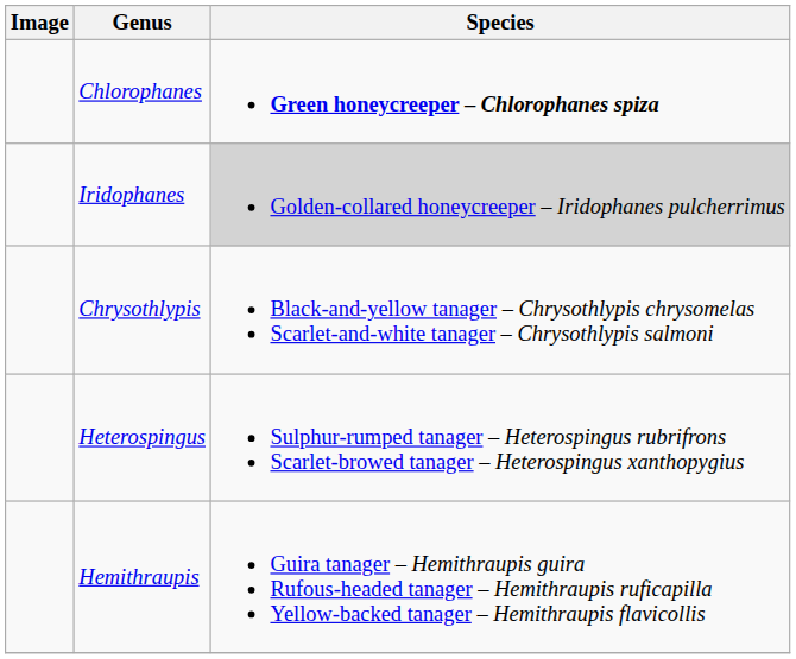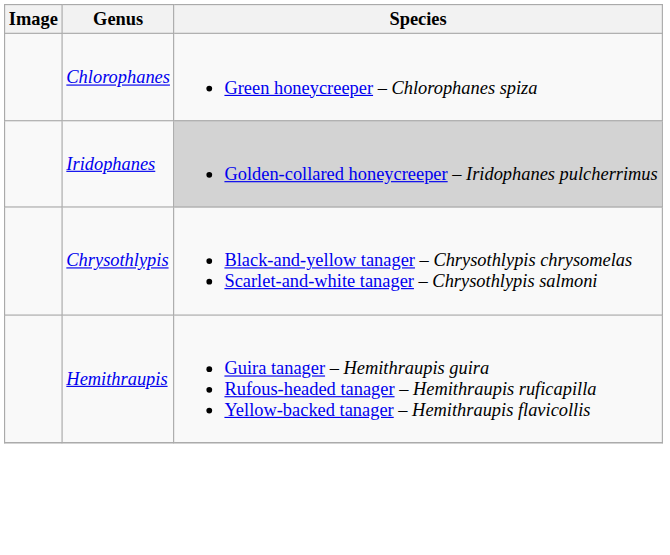Chlorophanes | Species: bold -> normal
- row: Heterospingus | Sulphur-rumped tanager – Heterospingus rubrifrons Scarlet-browed tanager – Heterospingus xanthopygius
